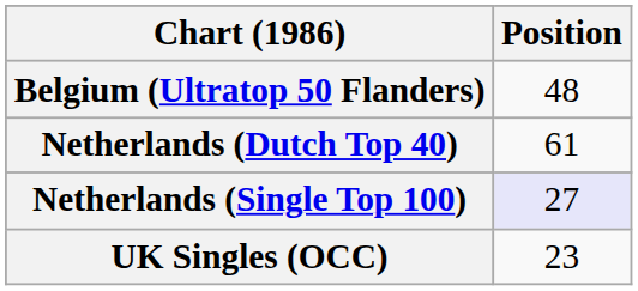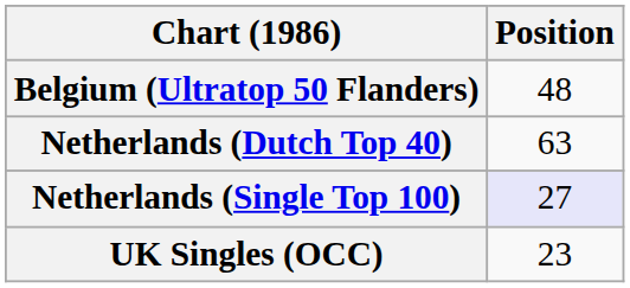Netherlands (Dutch Top 40) | Position: 61 -> 63
